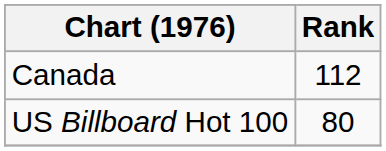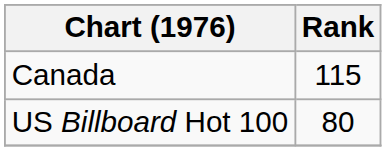Canada | Rank: 112 -> 115
